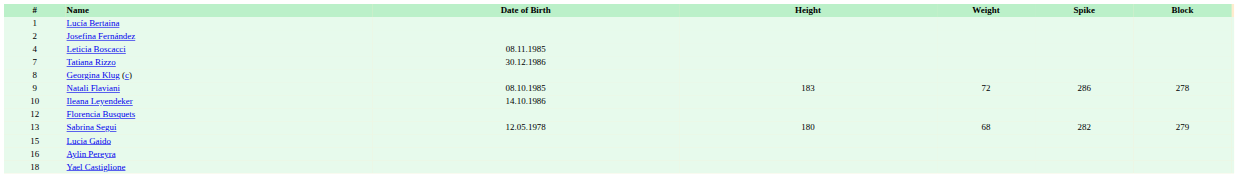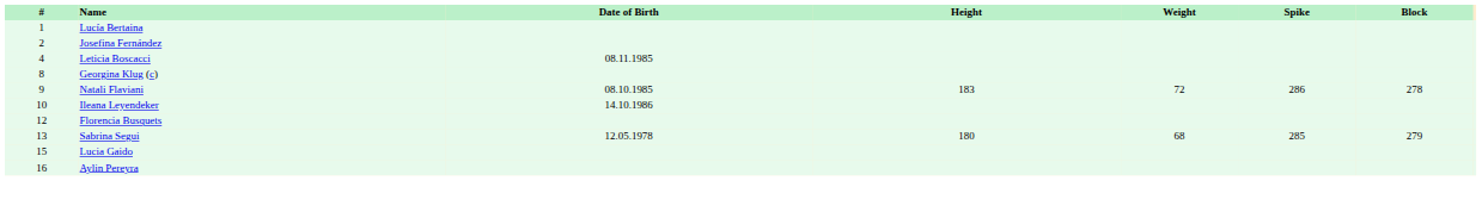- row: 7 | Tatiana Rizzo | 30.12.1986
Sabrina Segui | Spike: 282 -> 285
- row: 18 | Yael Castiglione
